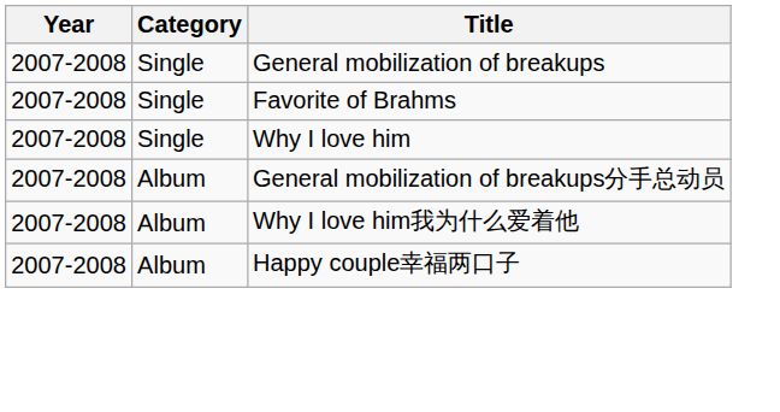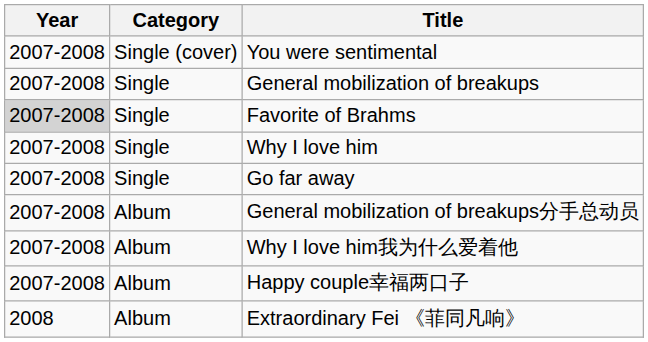+ row: 2007-2008 | Single (cover) | You were sentimental
Favorite of Brahms | Year: no background -> lightgrey background
+ row: 2007-2008 | Single | Go far away
+ row: 2008 | Album | Extraordinary Fei 《菲同凡响》
